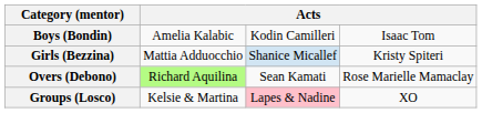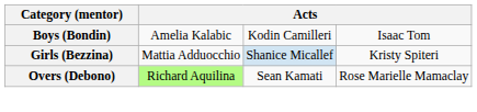- row: Groups (Losco) | Kelsie & Martina | Lapes & Nadine | XO
